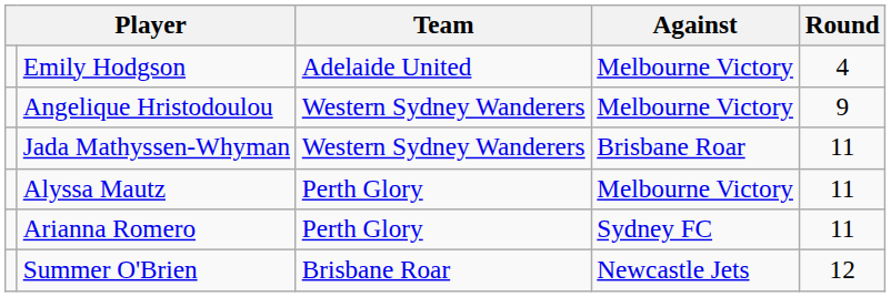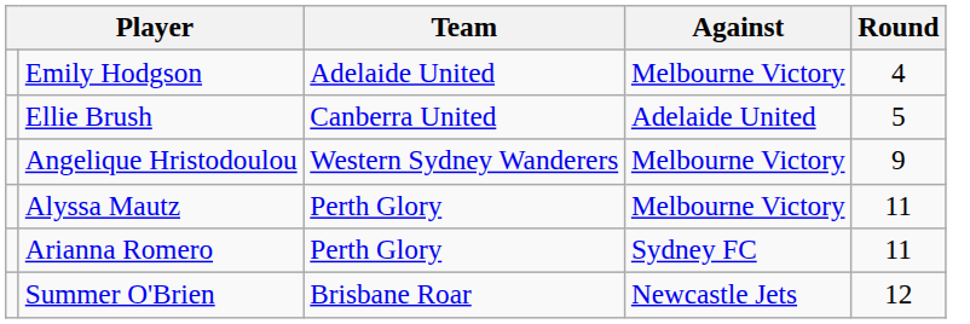+ row: Ellie Brush | Canberra United | Adelaide United | 5
- row: Jada Mathyssen-Whyman | Western Sydney Wanderers | Brisbane Roar | 11
